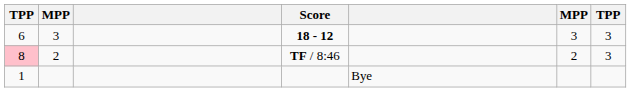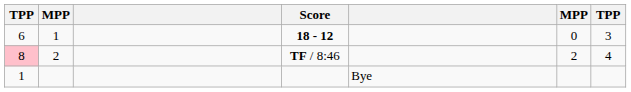6 | column 2: 3 -> 1
6 | column 6: 3 -> 0
8 | column 7: 3 -> 4
